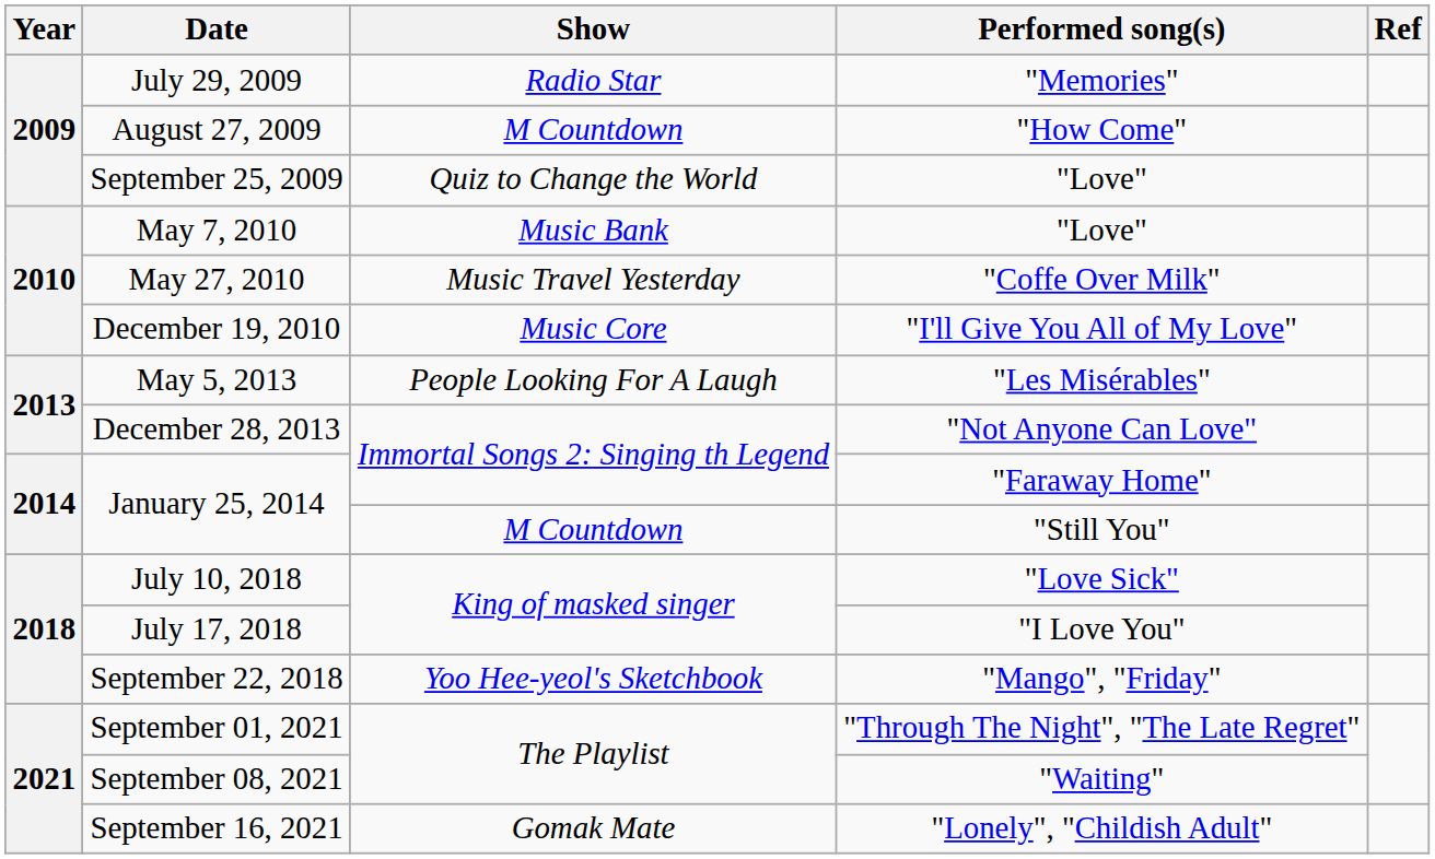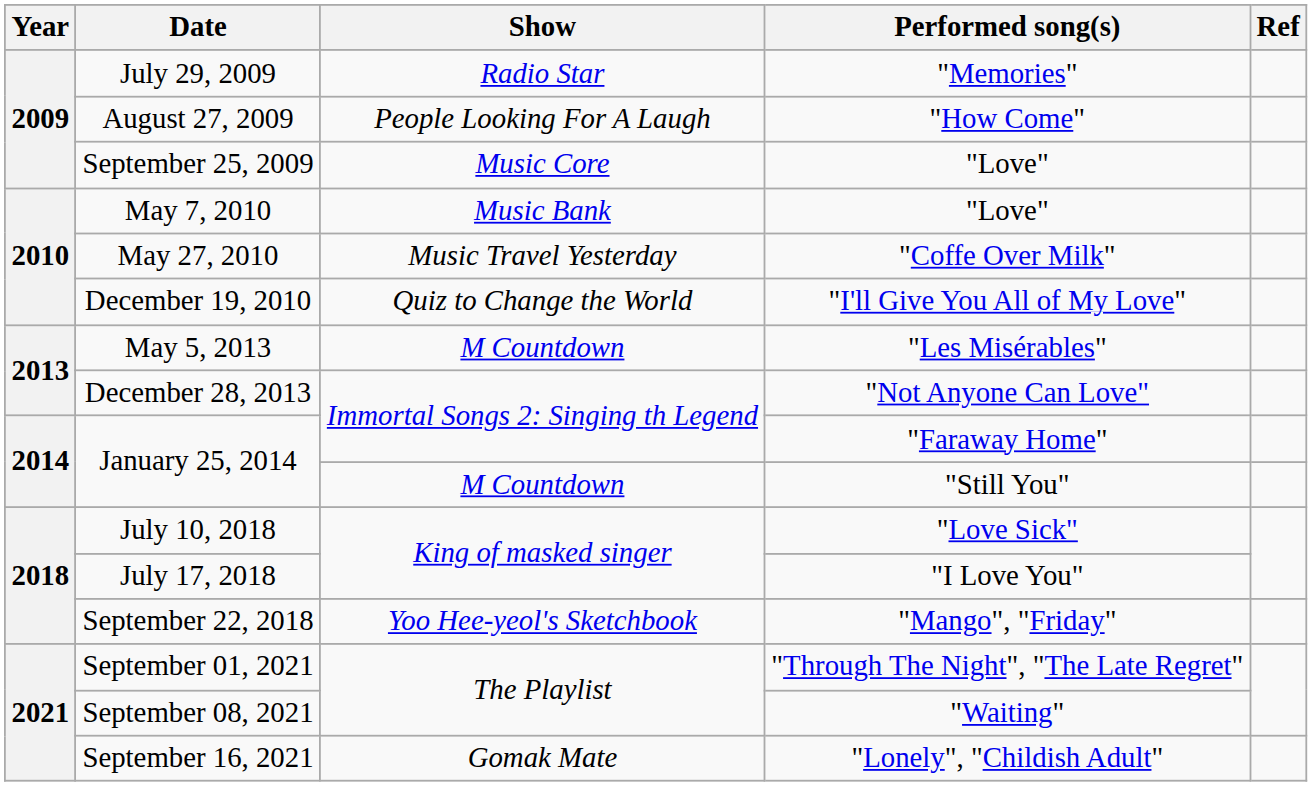August 27, 2009 | Show: M Countdown -> People Looking For A Laugh
September 25, 2009 | Show: Quiz to Change the World -> Music Core
December 19, 2010 | Show: Music Core -> Quiz to Change the World
May 5, 2013 | Show: People Looking For A Laugh -> M Countdown
